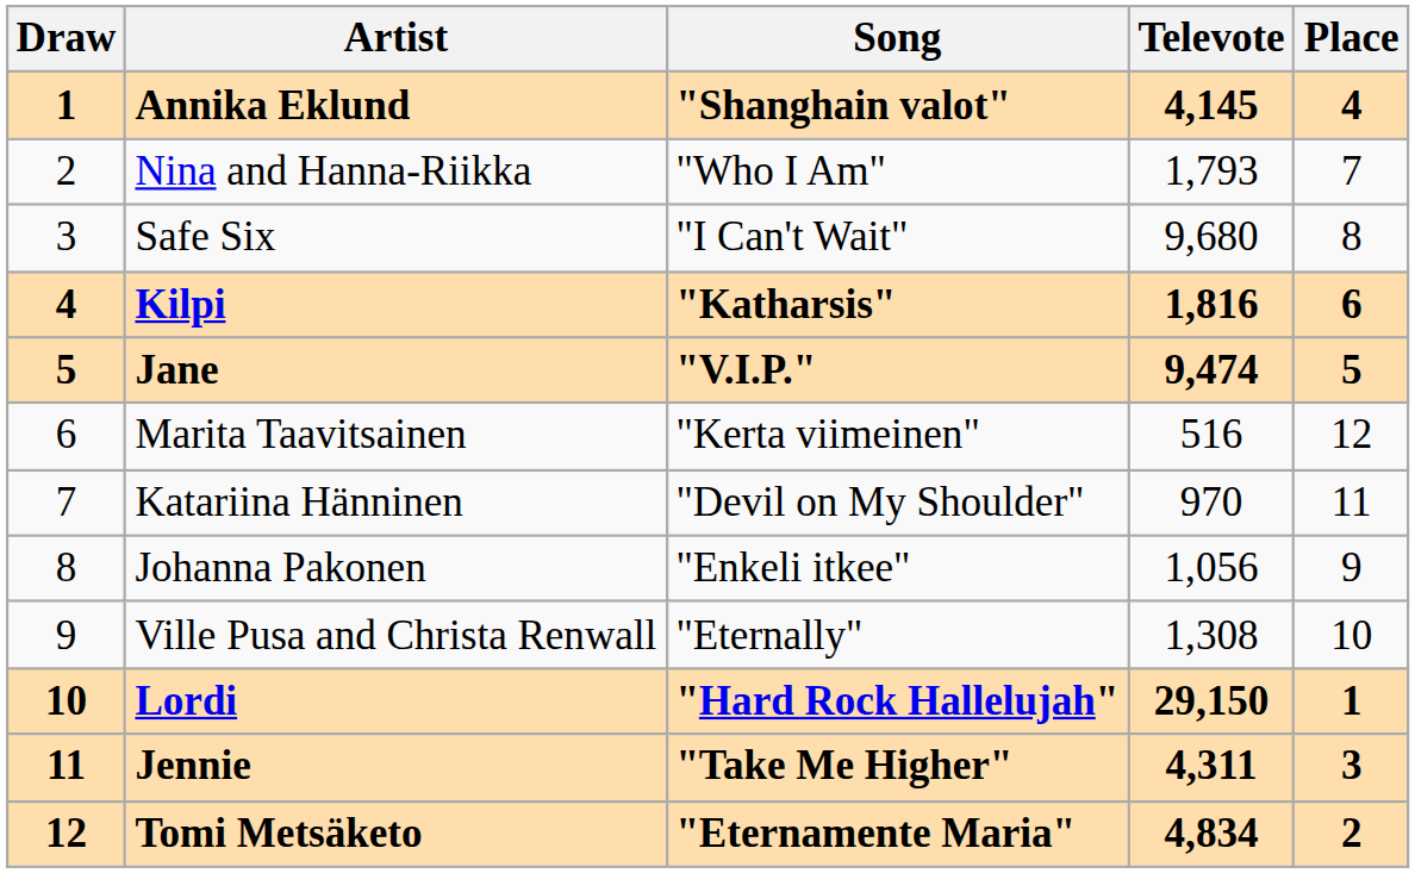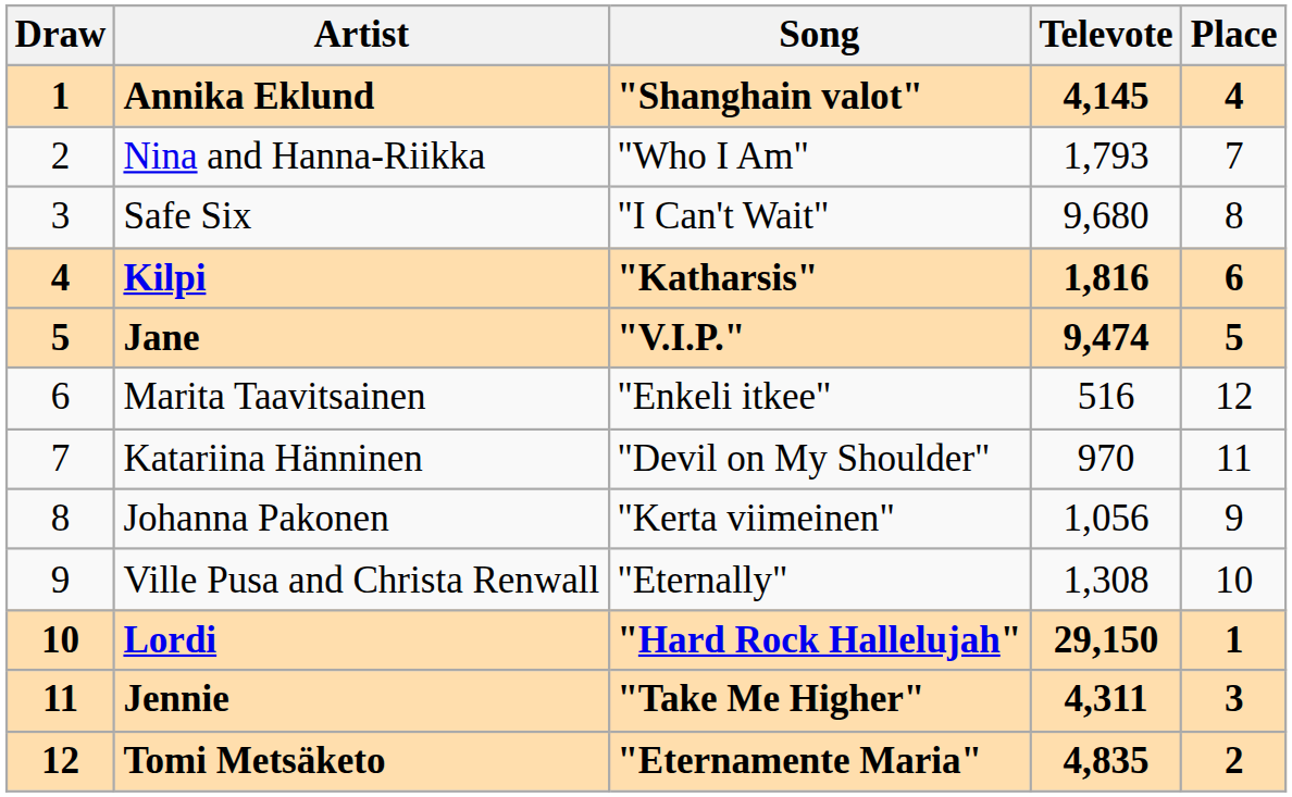Marita Taavitsainen | Song: "Kerta viimeinen" -> "Enkeli itkee"
Johanna Pakonen | Song: "Enkeli itkee" -> "Kerta viimeinen"
Tomi Metsäketo | Televote: 4,834 -> 4,835
